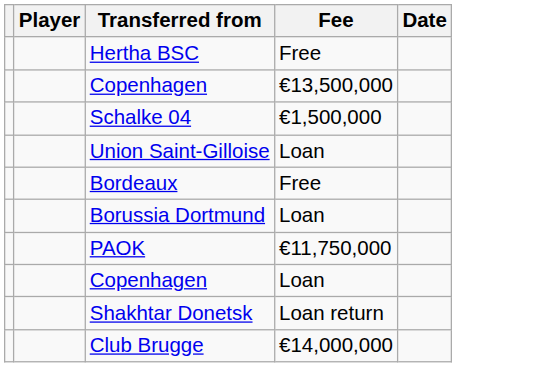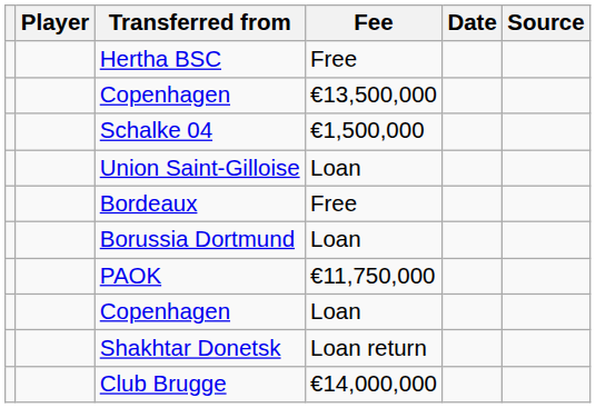+ column: Source
